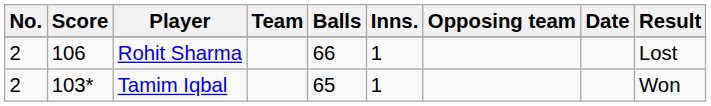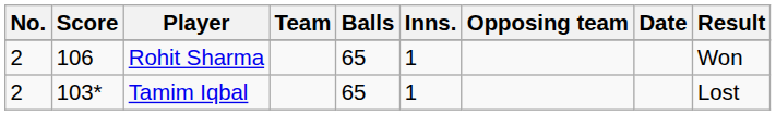Rohit Sharma | Balls: 66 -> 65
Rohit Sharma | Result: Lost -> Won
Tamim Iqbal | Result: Won -> Lost
